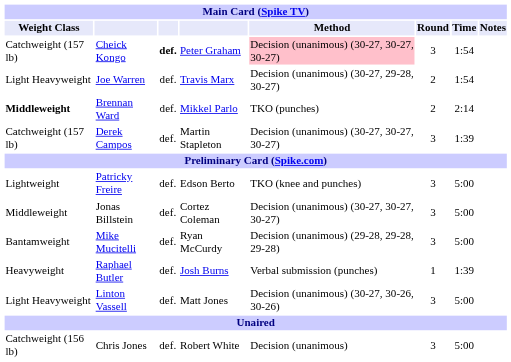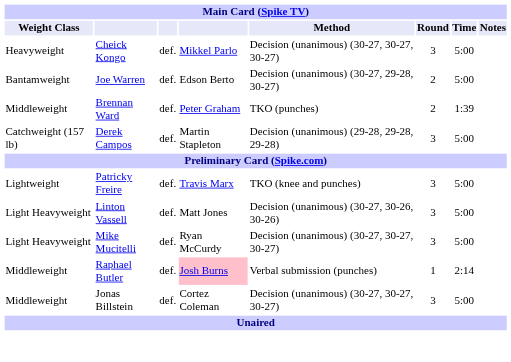Cheick Kongo | Weight Class: Catchweight (157 lb) -> Heavyweight
Cheick Kongo | column 3: bold -> normal
Cheick Kongo | column 4: Peter Graham -> Mikkel Parlo
Cheick Kongo | Method: pink background -> no background
Cheick Kongo | Time: 1:54 -> 5:00
Joe Warren | Weight Class: Light Heavyweight -> Bantamweight
Joe Warren | column 4: Travis Marx -> Edson Berto
Joe Warren | Time: 1:54 -> 5:00
Brennan Ward | Weight Class: bold -> normal
Brennan Ward | column 4: Mikkel Parlo -> Peter Graham
Brennan Ward | Time: 2:14 -> 1:39
Derek Campos | Method: Decision (unanimous) (30-27, 30-27, 30-27) -> Decision (unanimous) (29-28, 29-28, 29-28)
Derek Campos | Time: 1:39 -> 5:00
Patricky Freire | column 4: Edson Berto -> Travis Marx
rows swapped: Jonas Billstein <-> Linton Vassell
Mike Mucitelli | Weight Class: Bantamweight -> Light Heavyweight
Mike Mucitelli | Method: Decision (unanimous) (29-28, 29-28, 29-28) -> Decision (unanimous) (30-27, 30-27, 30-27)
Raphael Butler | Weight Class: Heavyweight -> Middleweight
Raphael Butler | column 4: no background -> pink background
Raphael Butler | Time: 1:39 -> 2:14
- row: Catchweight (156 lb) | Chris Jones | def. | Robert White | Decision (unanimous) | 3 | 5:00
